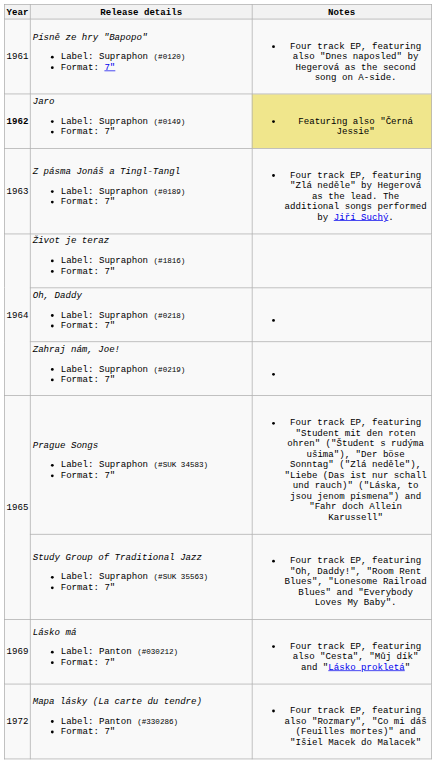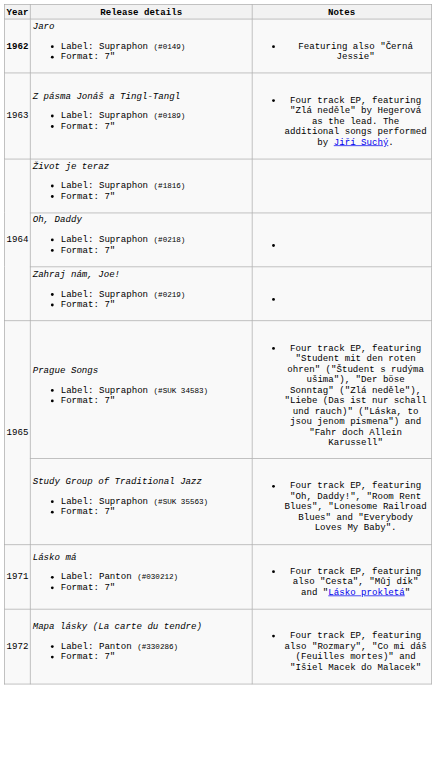- row: 1961 | Písně ze hry "Bapopo" Label: Supraphon (#0120) Format: 7" | Four track EP, featuring also "Dnes naposled" by Hegerová as the second song on A-side.
Jaro Label: Supraphon (#0149) Format: 7" | Notes: khaki background -> no background
Lásko má Label: Panton (#030212) Format: 7" | Year: 1969 -> 1971
